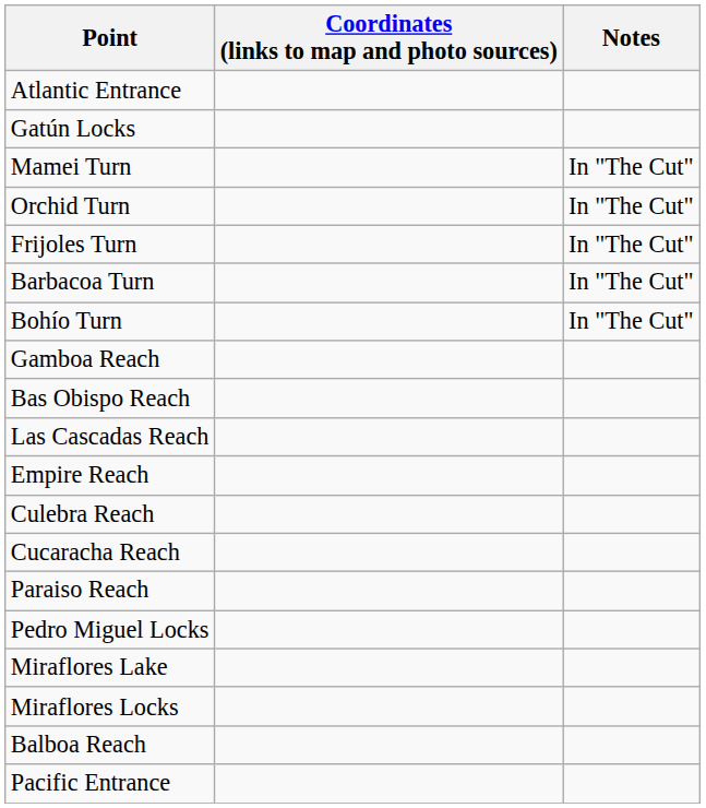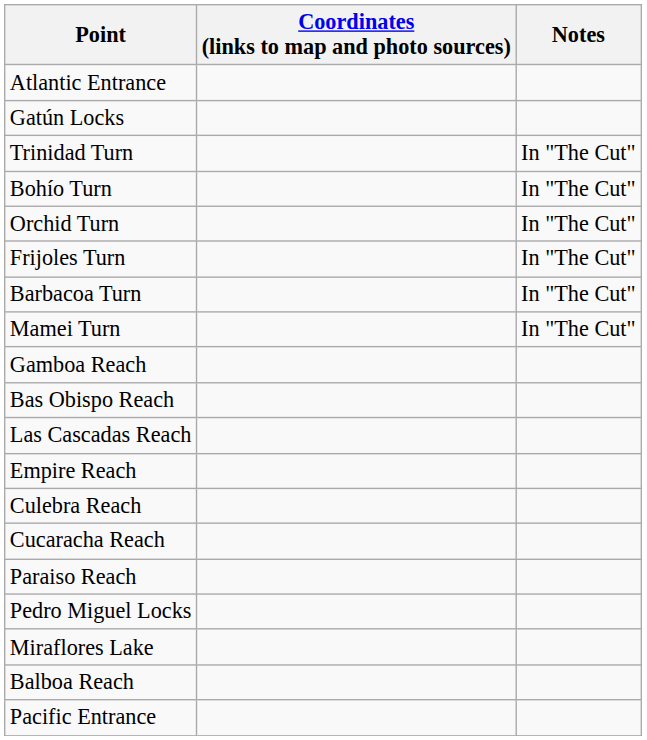+ row: Trinidad Turn | In "The Cut"
rows swapped: Bohío Turn <-> Mamei Turn
- row: Miraflores Locks
